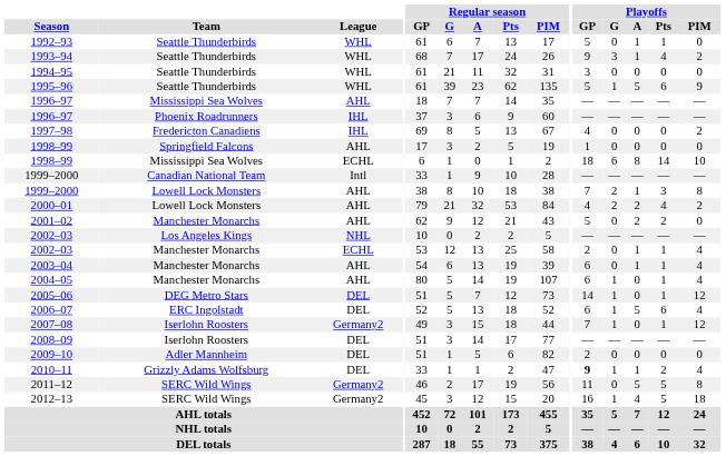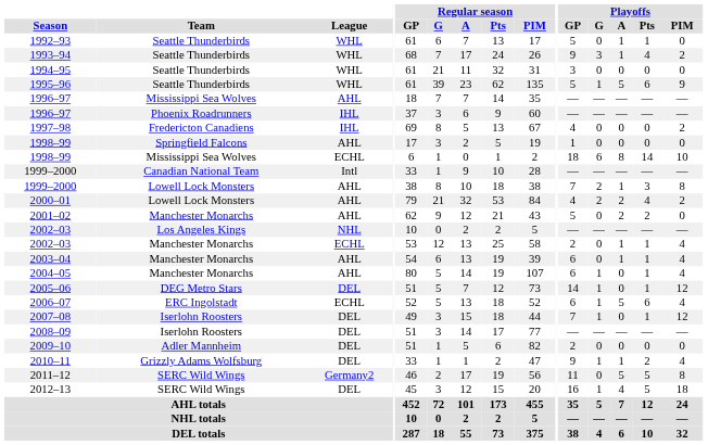2006–07 | League: DEL -> ECHL
2007–08 | League: Germany2 -> DEL
2010–11 | Playoffs / GP: bold -> normal
2012–13 | League: Germany2 -> DEL
